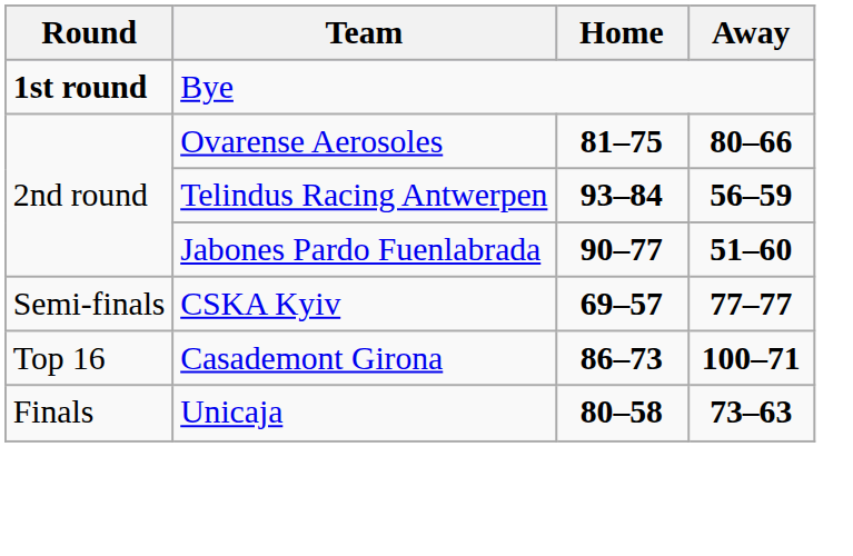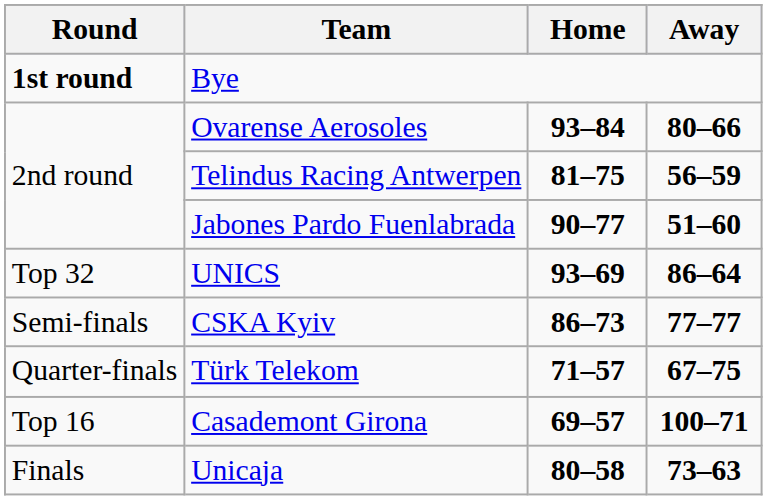Ovarense Aerosoles | Home: 81–75 -> 93–84
Telindus Racing Antwerpen | Home: 93–84 -> 81–75
+ row: Top 32 | UNICS | 93–69 | 86–64
CSKA Kyiv | Home: 69–57 -> 86–73
+ row: Quarter-finals | Türk Telekom | 71–57 | 67–75
Casademont Girona | Home: 86–73 -> 69–57
